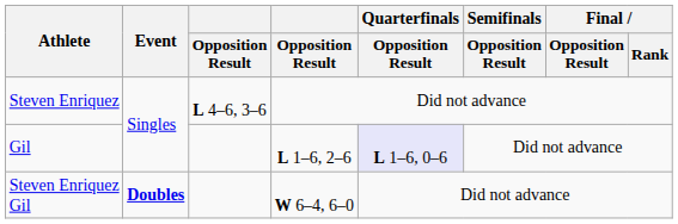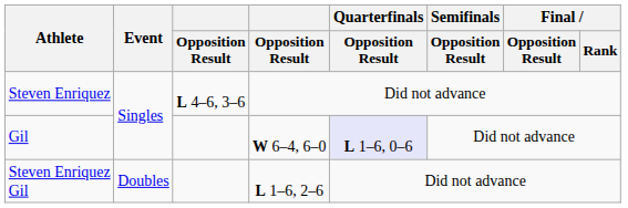Gil | column 4: L 1–6, 2–6 -> W 6–4, 6–0
Steven Enriquez Gil | Event: bold -> normal
Steven Enriquez Gil | column 4: W 6–4, 6–0 -> L 1–6, 2–6
